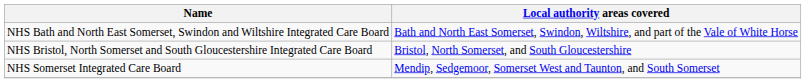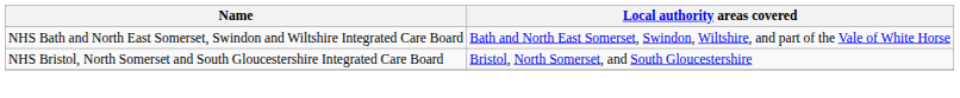- row: NHS Somerset Integrated Care Board | Mendip, Sedgemoor, Somerset West and Taunton, and South Somerset
